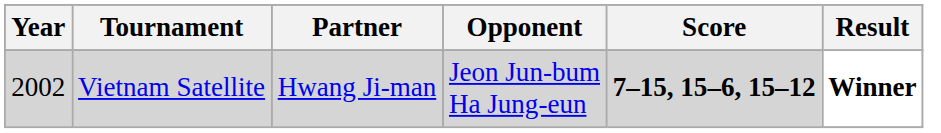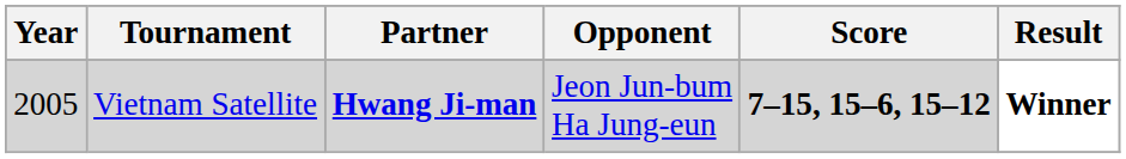Vietnam Satellite | Year: 2002 -> 2005
Vietnam Satellite | Partner: normal -> bold
